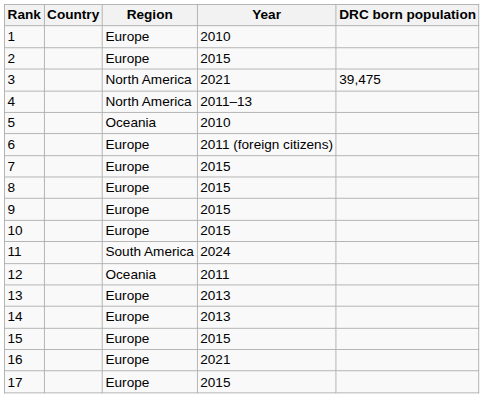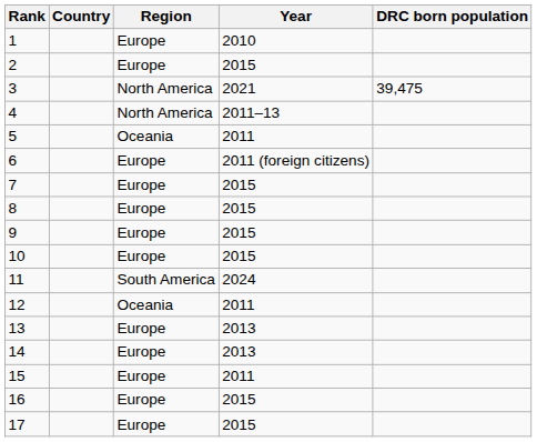5 | Year: 2010 -> 2011
15 | Year: 2015 -> 2011
16 | Year: 2021 -> 2015
